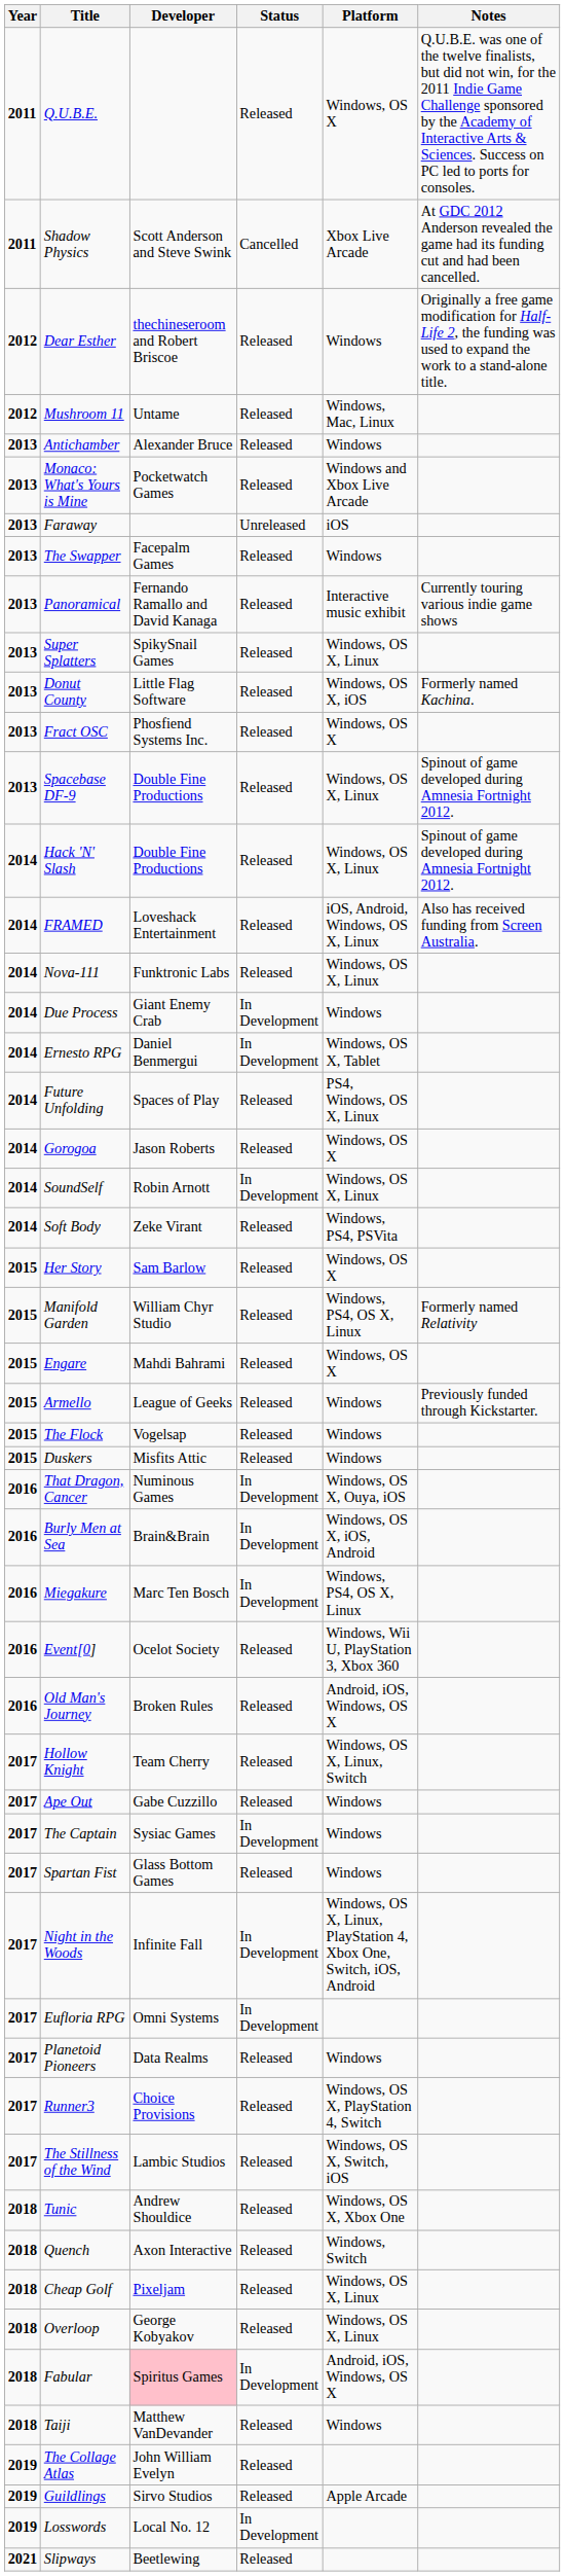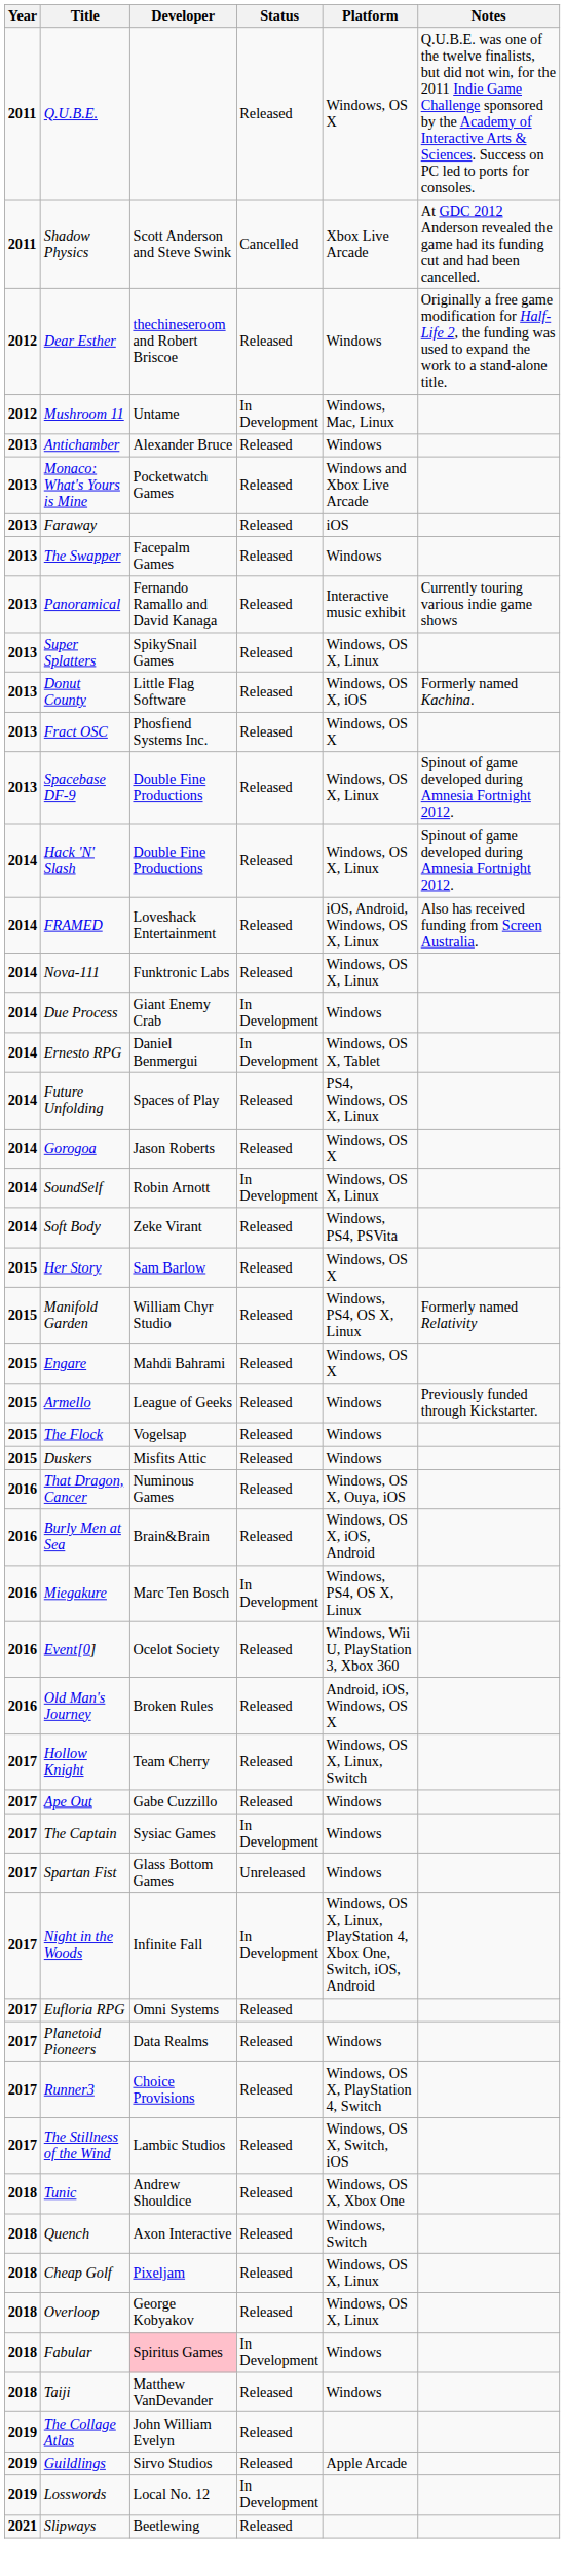Mushroom 11 | Status: Released -> In Development
Faraway | Status: Unreleased -> Released
That Dragon, Cancer | Status: In Development -> Released
Burly Men at Sea | Status: In Development -> Released
Spartan Fist | Status: Released -> Unreleased
Eufloria RPG | Status: In Development -> Released
Fabular | Platform: Android, iOS, Windows, OS X -> Windows
